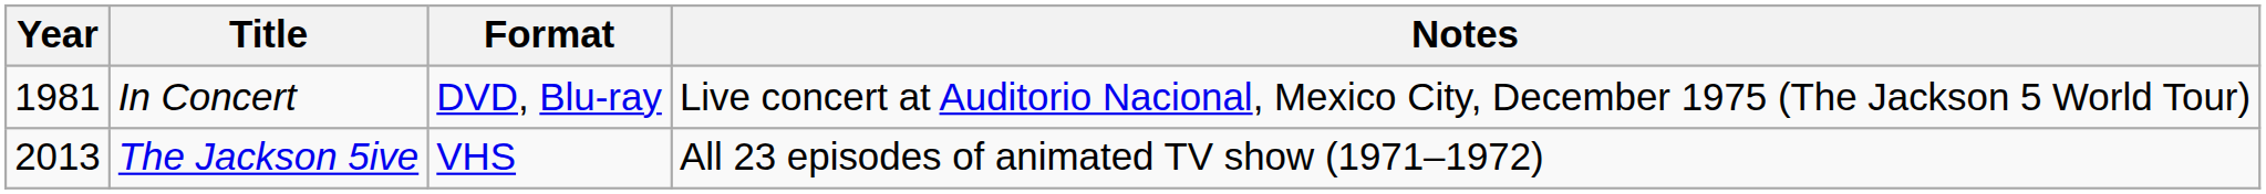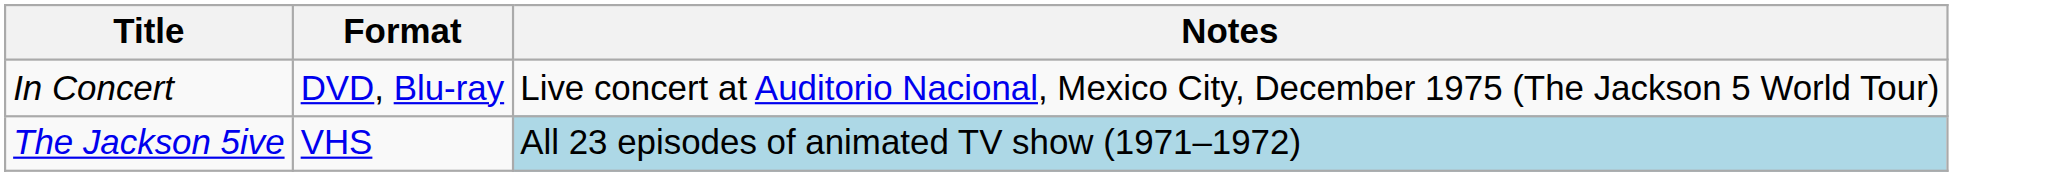- column: Year | 1981 | 2013
The Jackson 5ive | Notes: no background -> lightblue background
